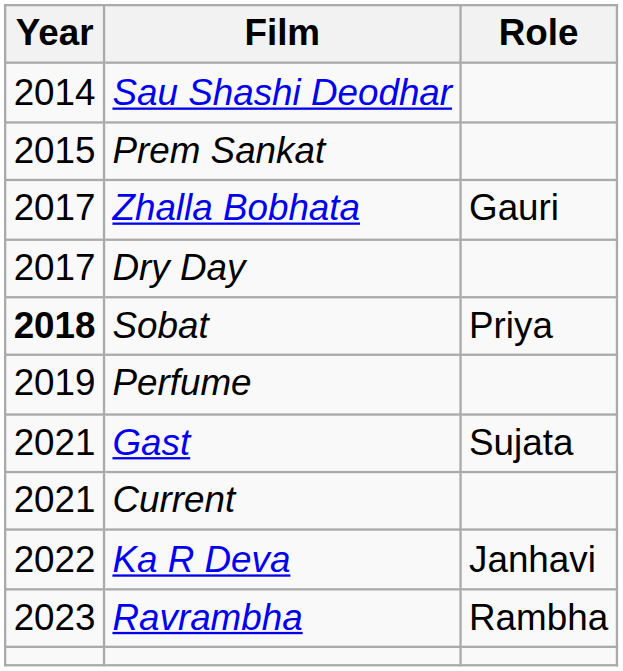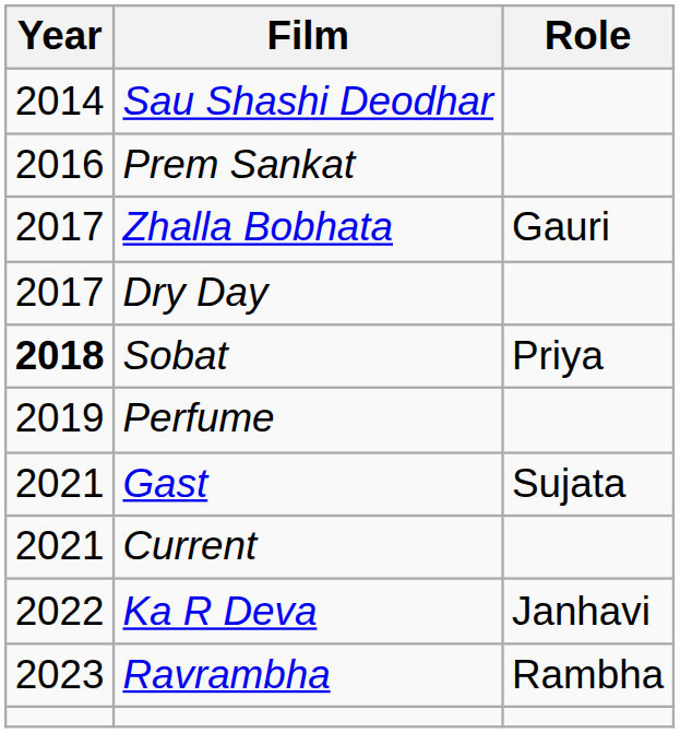Prem Sankat | Year: 2015 -> 2016
